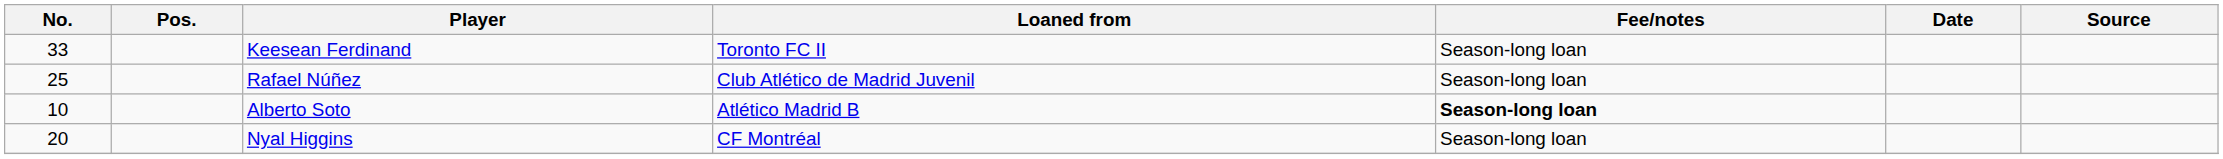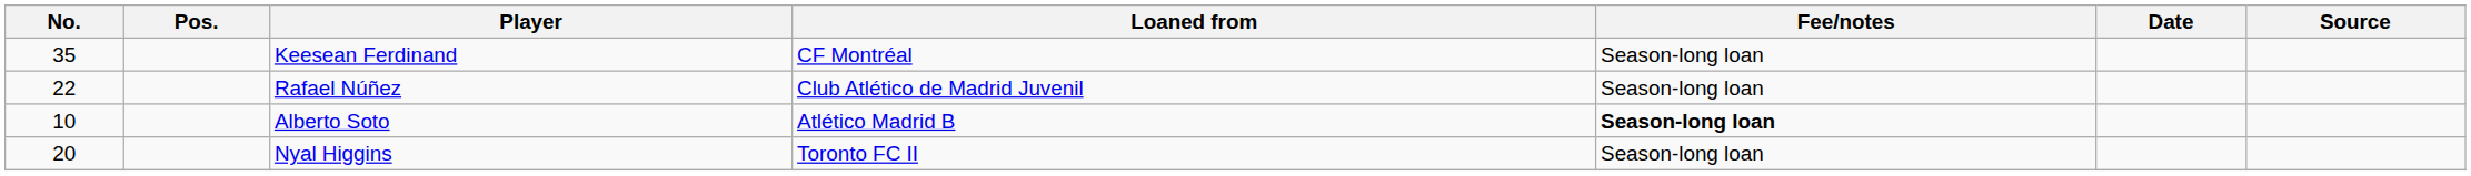Keesean Ferdinand | No.: 33 -> 35
Keesean Ferdinand | Loaned from: Toronto FC II -> CF Montréal
Rafael Núñez | No.: 25 -> 22
Nyal Higgins | Loaned from: CF Montréal -> Toronto FC II
